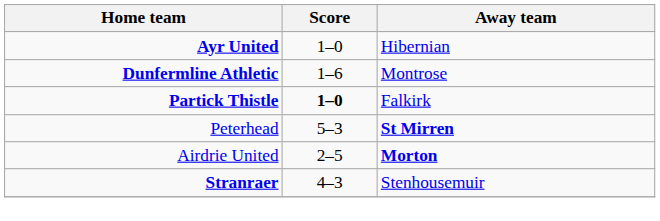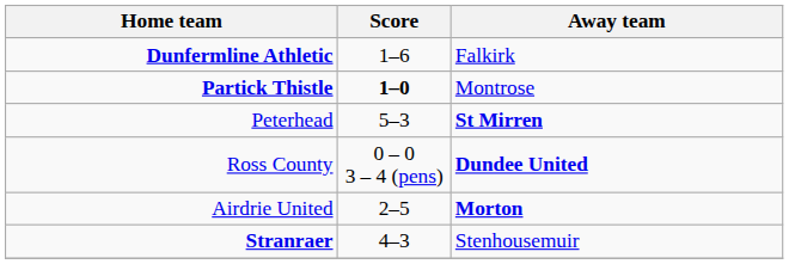- row: Ayr United | 1–0 | Hibernian
Dunfermline Athletic | Away team: Montrose -> Falkirk
Partick Thistle | Away team: Falkirk -> Montrose
+ row: Ross County | 0 – 0 3 – 4 (pens) | Dundee United
